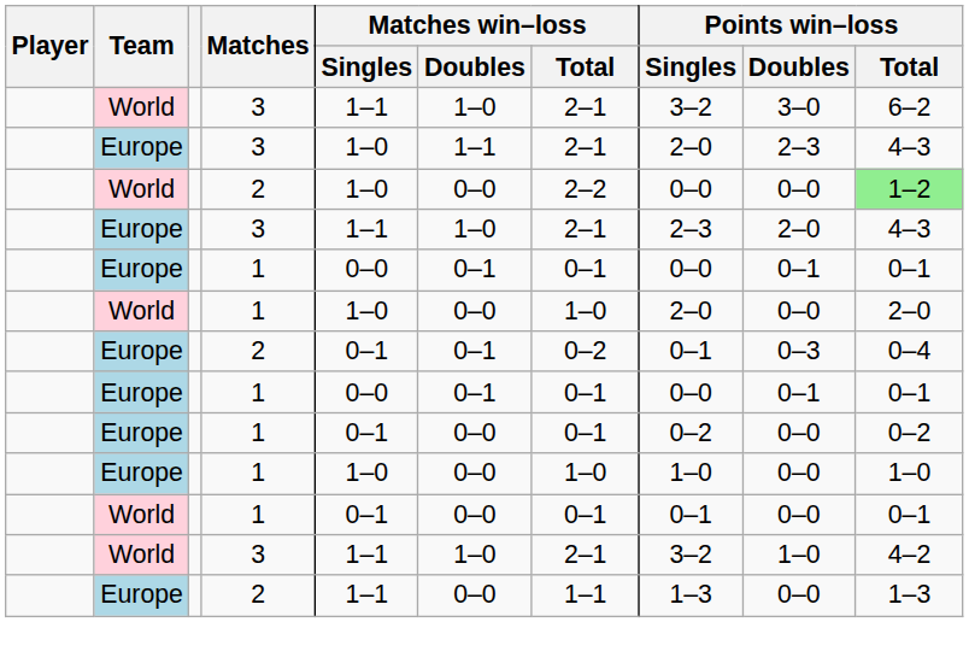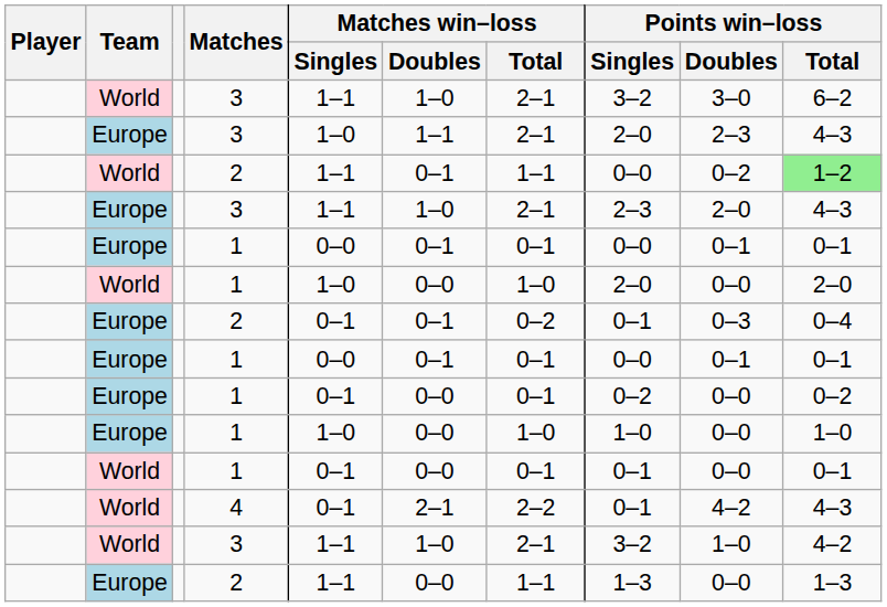World / 2 | Matches win–loss / Singles: 1–0 -> 1–1
World / 2 | Matches win–loss / Doubles: 0–0 -> 0–1
World / 2 | Matches win–loss / Total: 2–2 -> 1–1
World / 2 | Points win–loss / Doubles: 0–0 -> 0–2
+ row: World | 4 | 0–1 | 2–1 | 2–2 | 0–1 | 4–2 | 4–3
